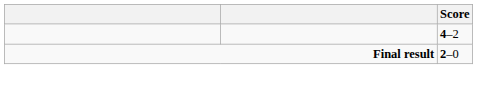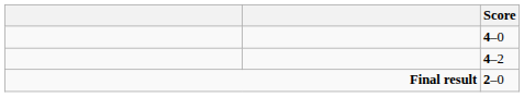+ row: 4–0
